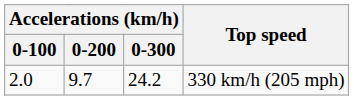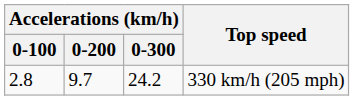330 km/h (205 mph) | Accelerations (km/h) / 0-100: 2.0 -> 2.8
